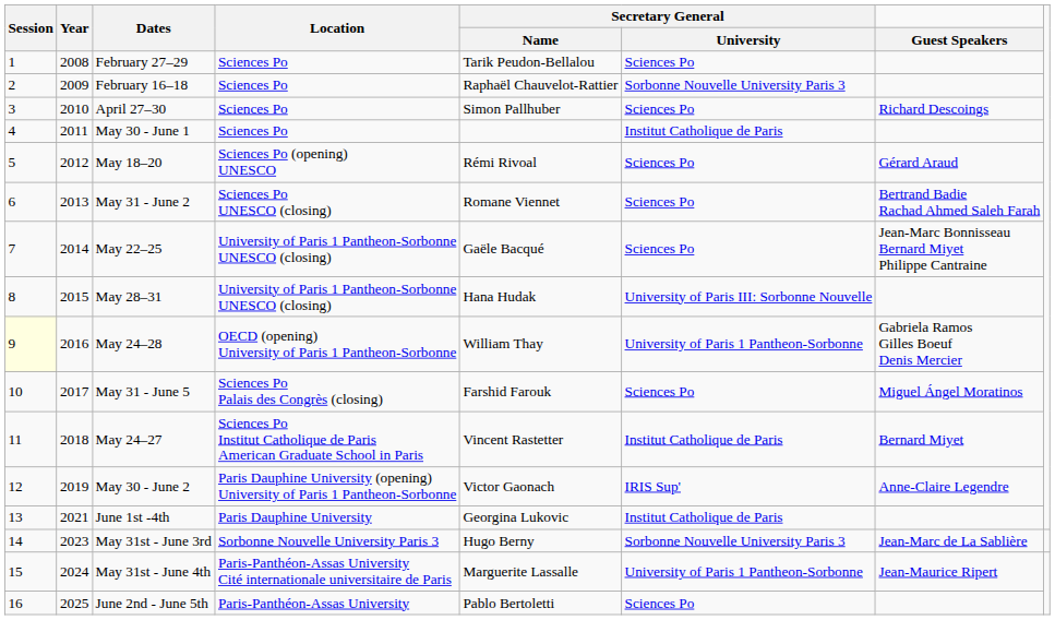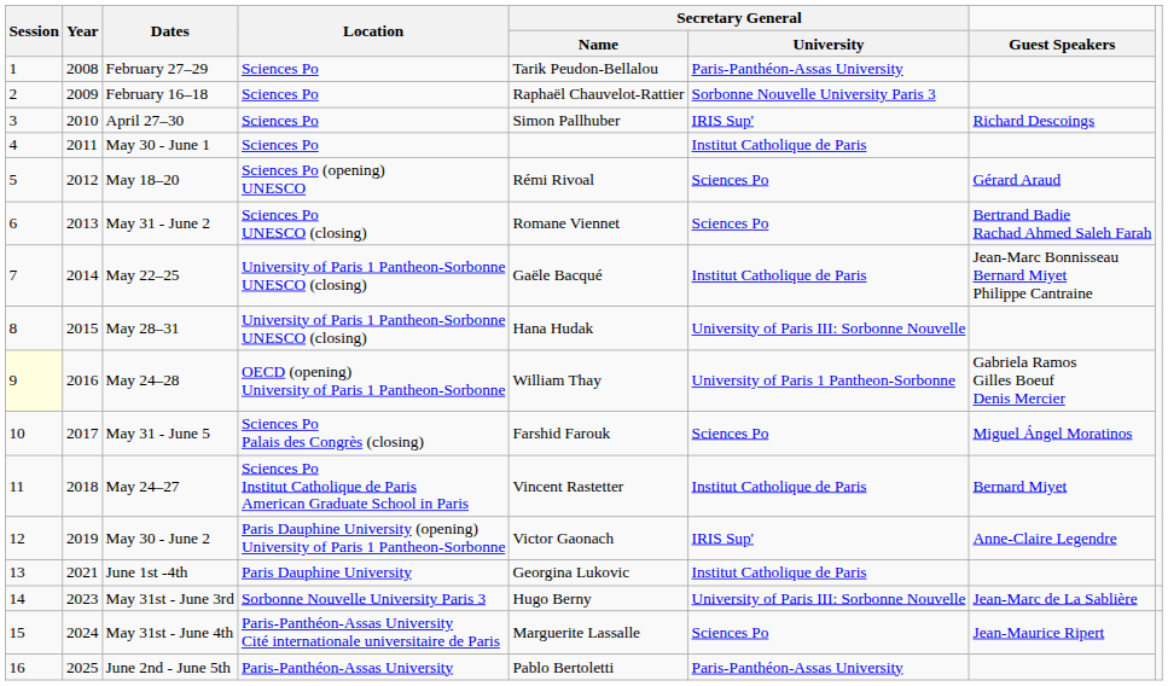February 27–29 | Secretary General / University: Sciences Po -> Paris-Panthéon-Assas University
April 27–30 | Secretary General / University: Sciences Po -> IRIS Sup'
May 22–25 | Secretary General / University: Sciences Po -> Institut Catholique de Paris
May 31st - June 3rd | Secretary General / University: Sorbonne Nouvelle University Paris 3 -> University of Paris III: Sorbonne Nouvelle
May 31st - June 4th | Secretary General / University: University of Paris 1 Pantheon-Sorbonne -> Sciences Po
June 2nd - June 5th | Secretary General / University: Sciences Po -> Paris-Panthéon-Assas University
